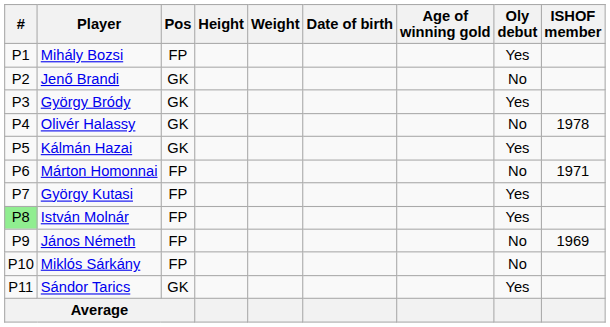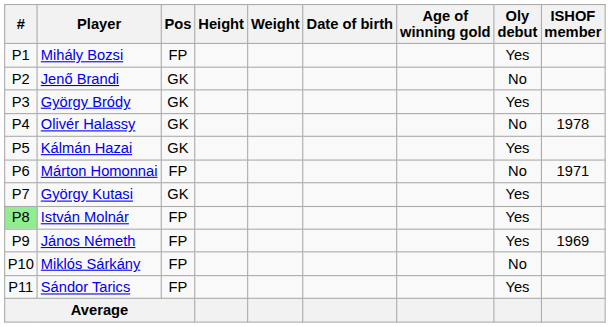György Kutasi | Pos: FP -> GK
János Németh | Oly debut: No -> Yes
Sándor Tarics | Pos: GK -> FP
